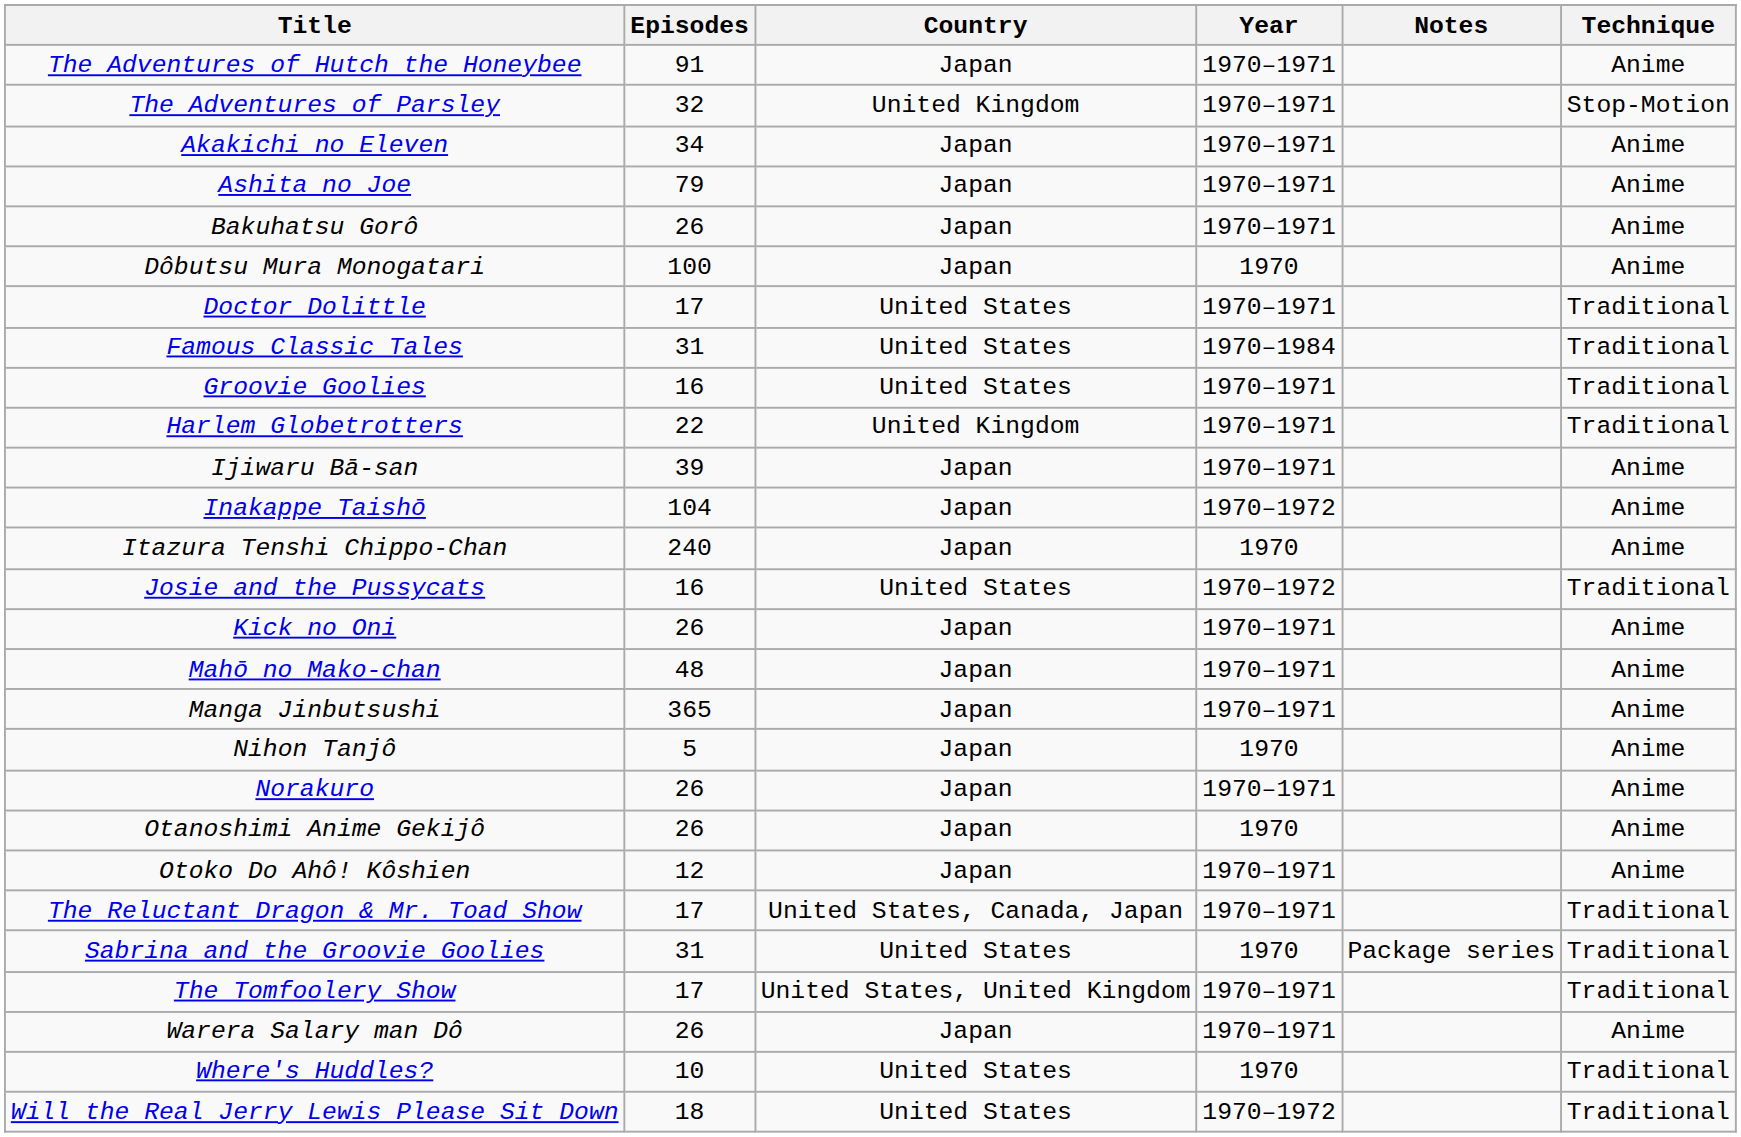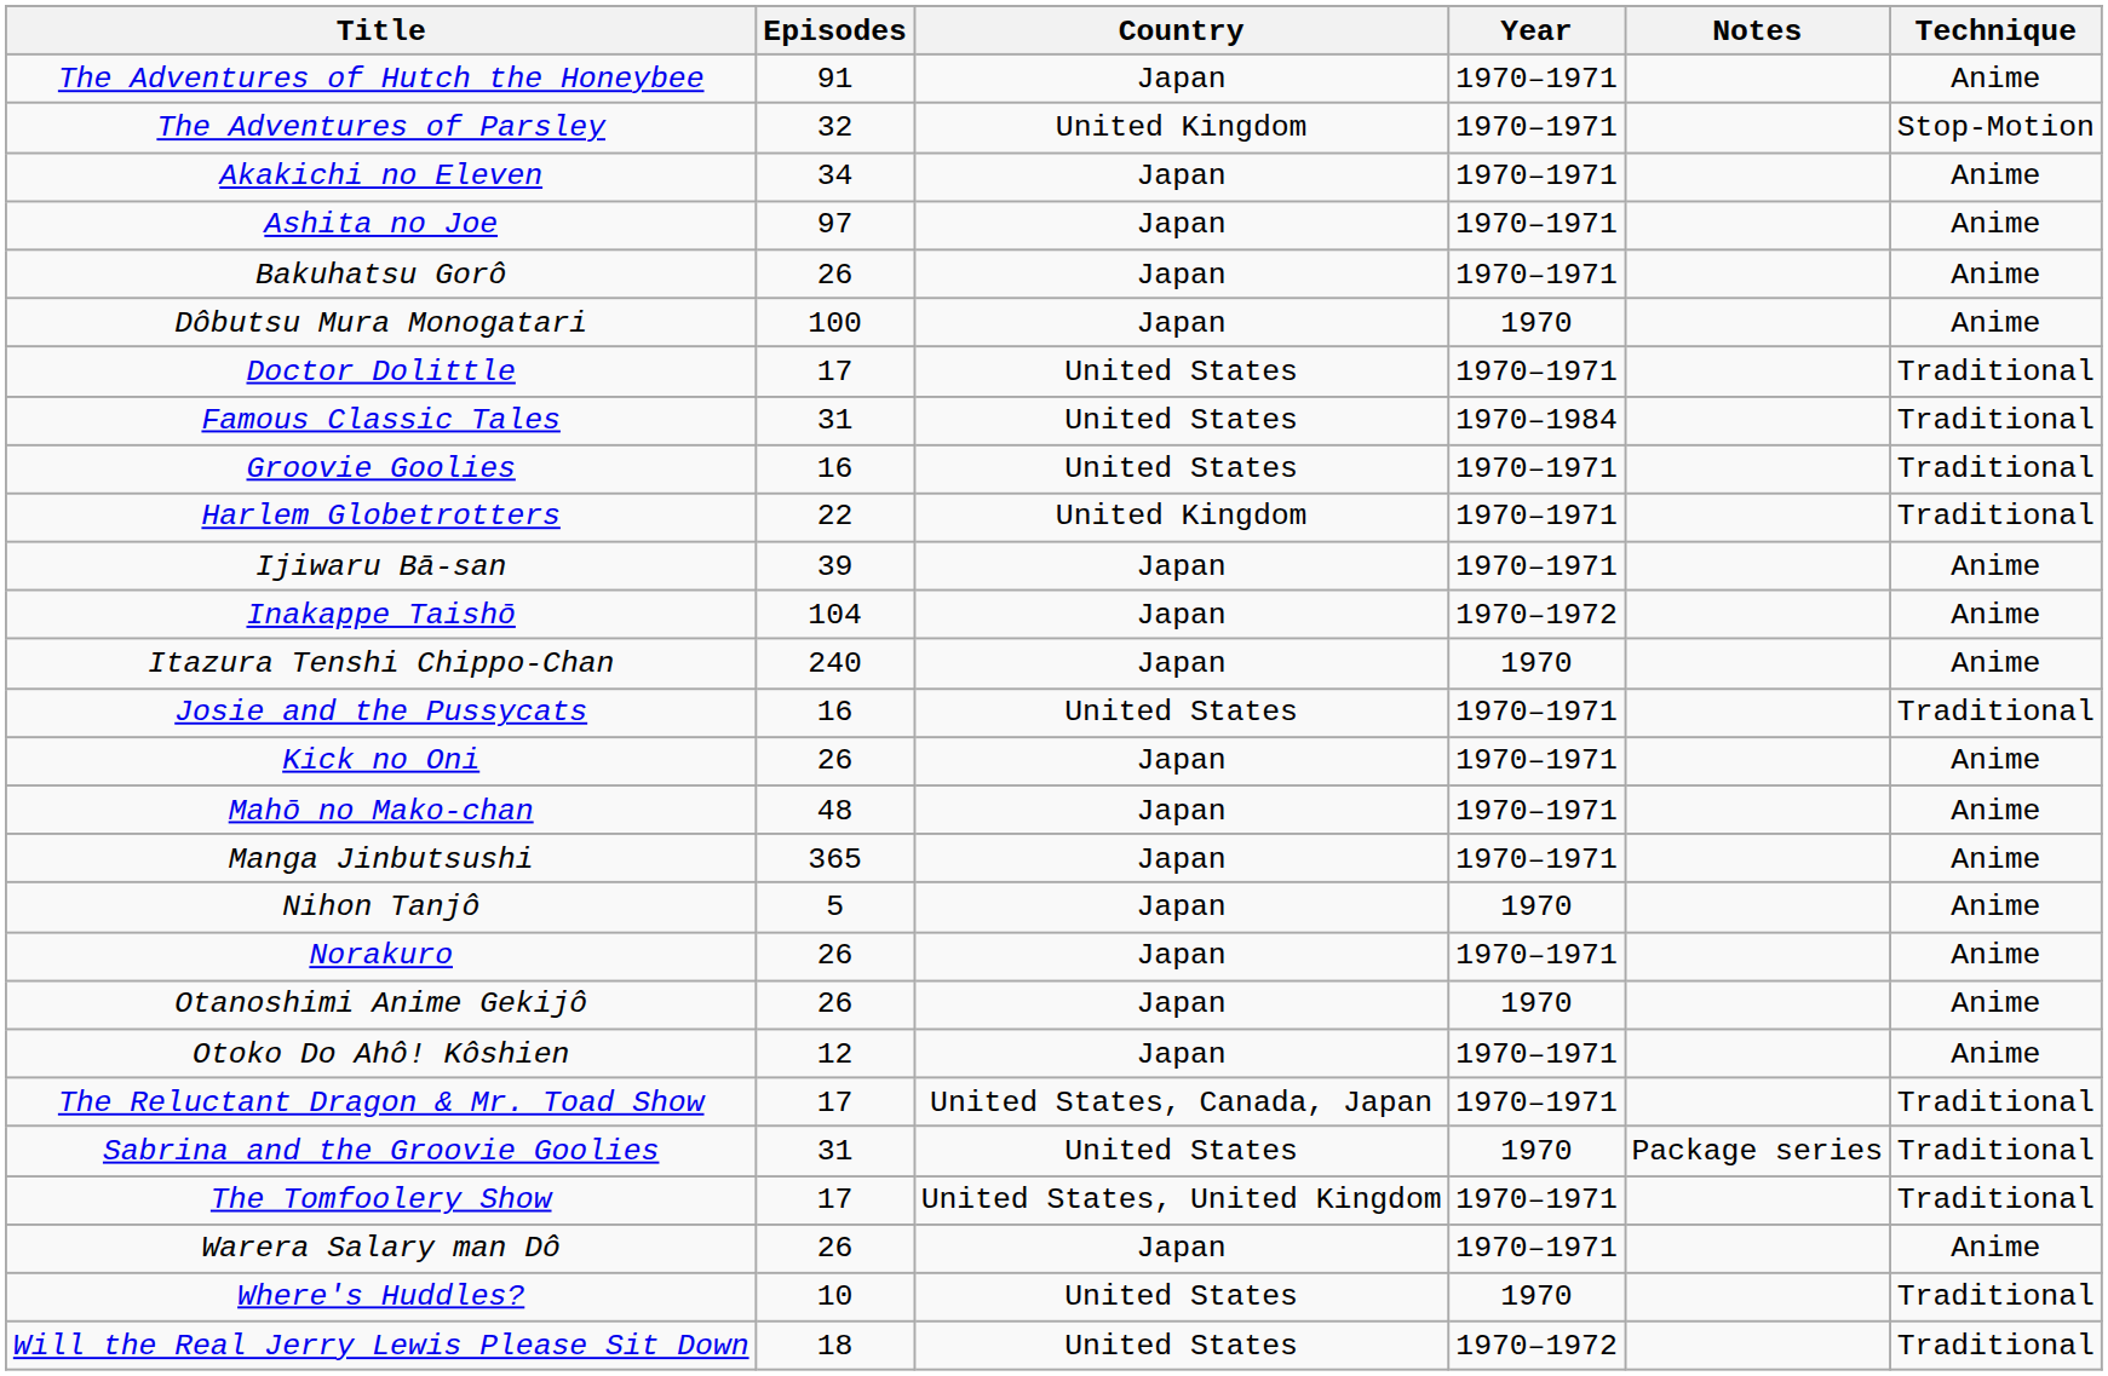Ashita no Joe | Episodes: 79 -> 97
Josie and the Pussycats | Year: 1970–1972 -> 1970–1971
